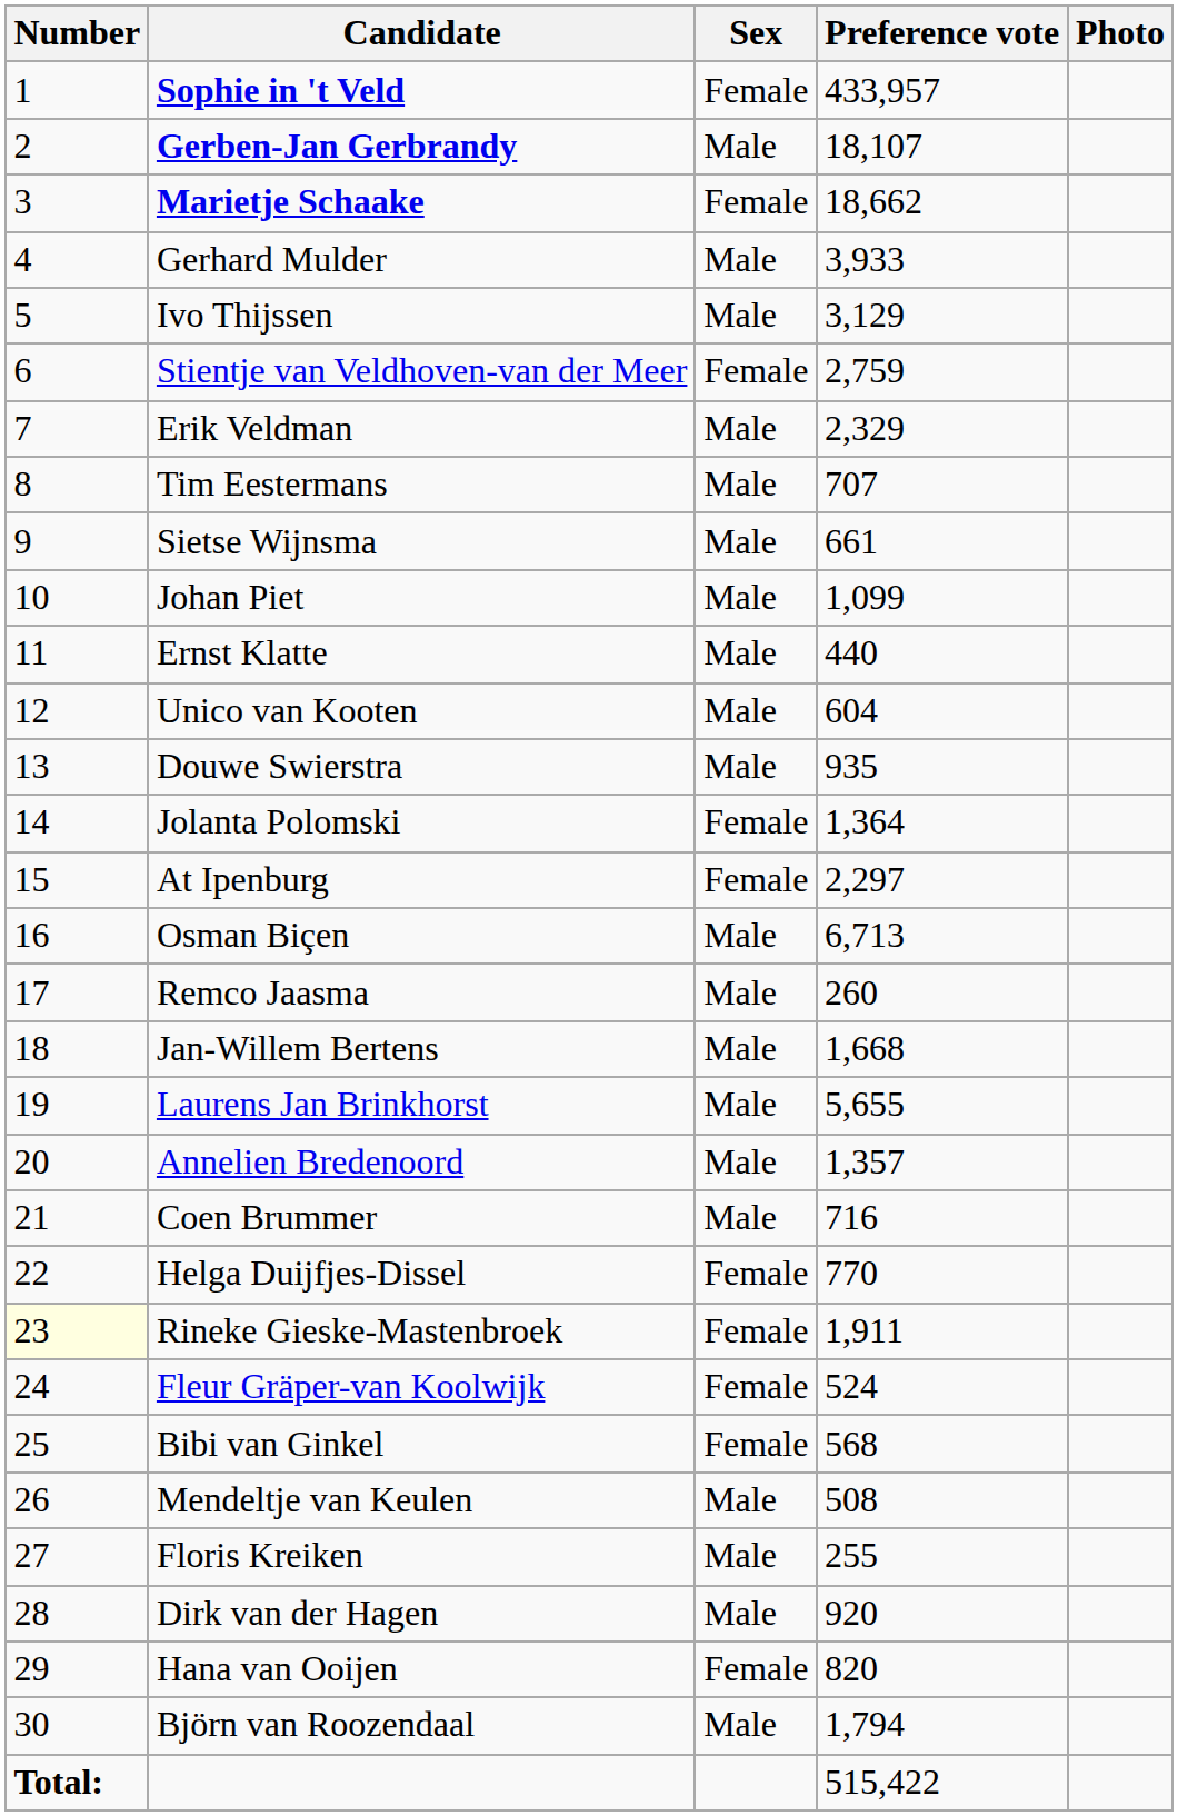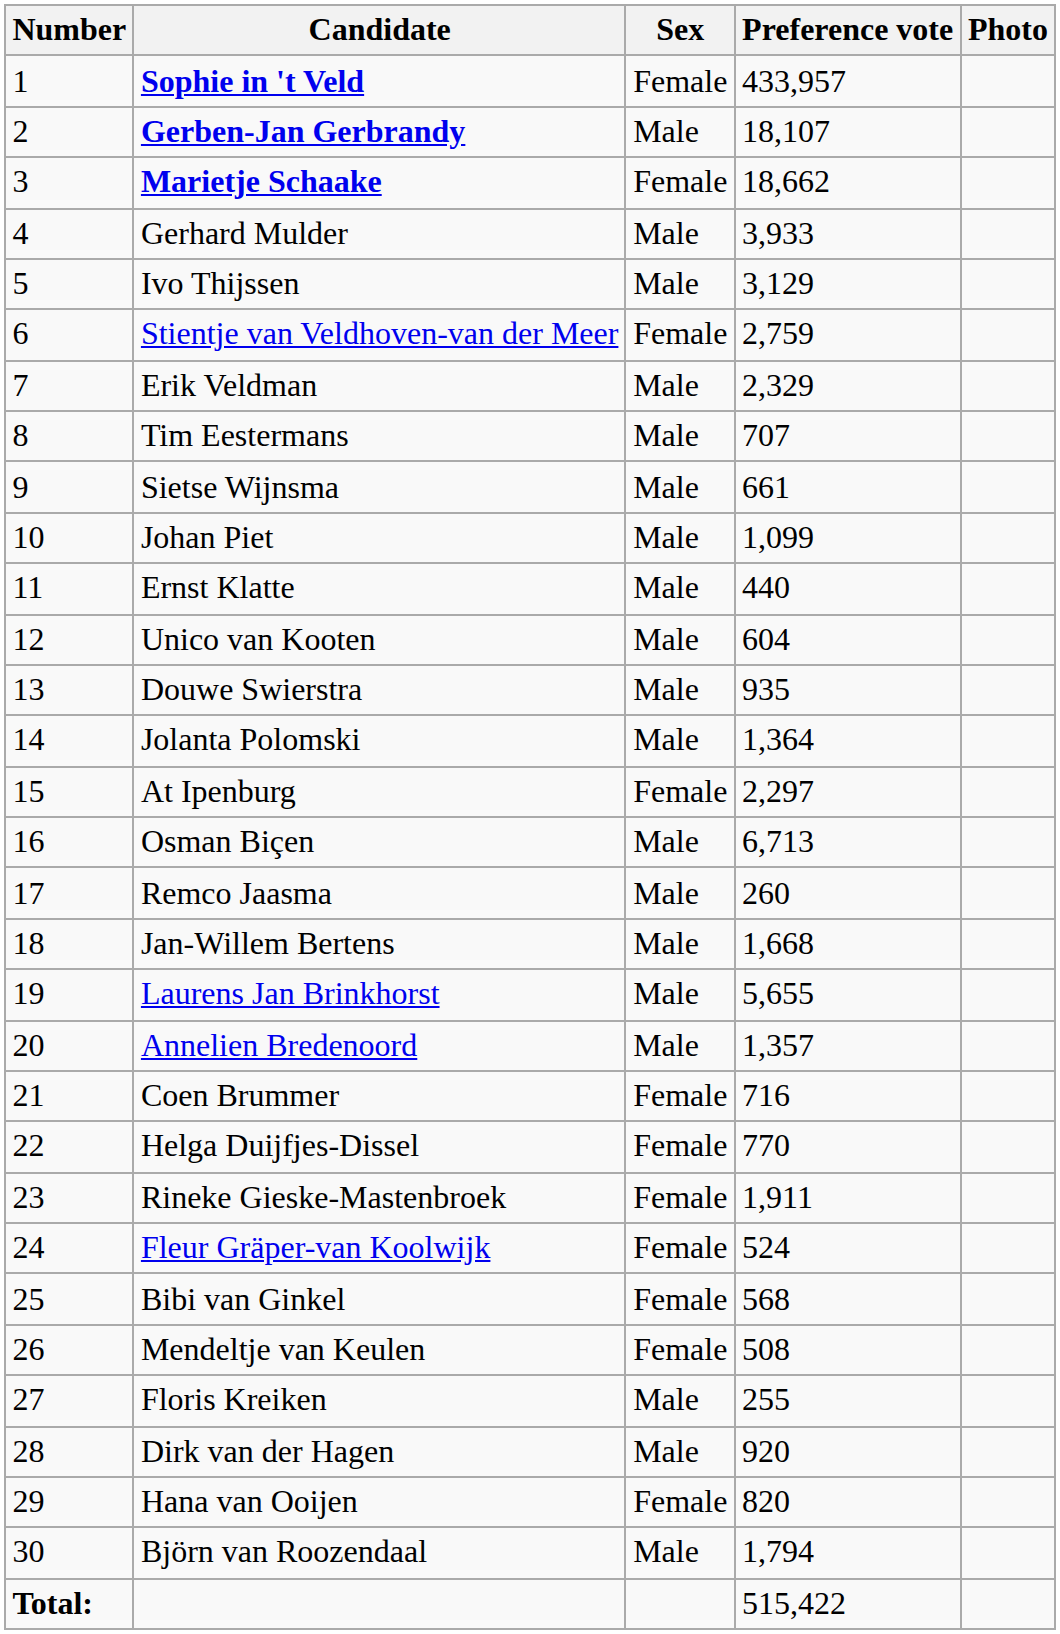Jolanta Polomski | Sex: Female -> Male
Coen Brummer | Sex: Male -> Female
Rineke Gieske-Mastenbroek | Number: lightyellow background -> no background
Mendeltje van Keulen | Sex: Male -> Female
